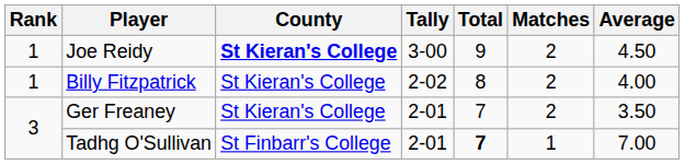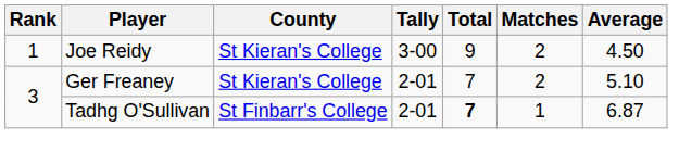Joe Reidy | County: bold -> normal
- row: 1 | Billy Fitzpatrick | St Kieran's College | 2-02 | 8 | 2 | 4.00
Ger Freaney | Average: 3.50 -> 5.10
Tadhg O'Sullivan | Average: 7.00 -> 6.87
